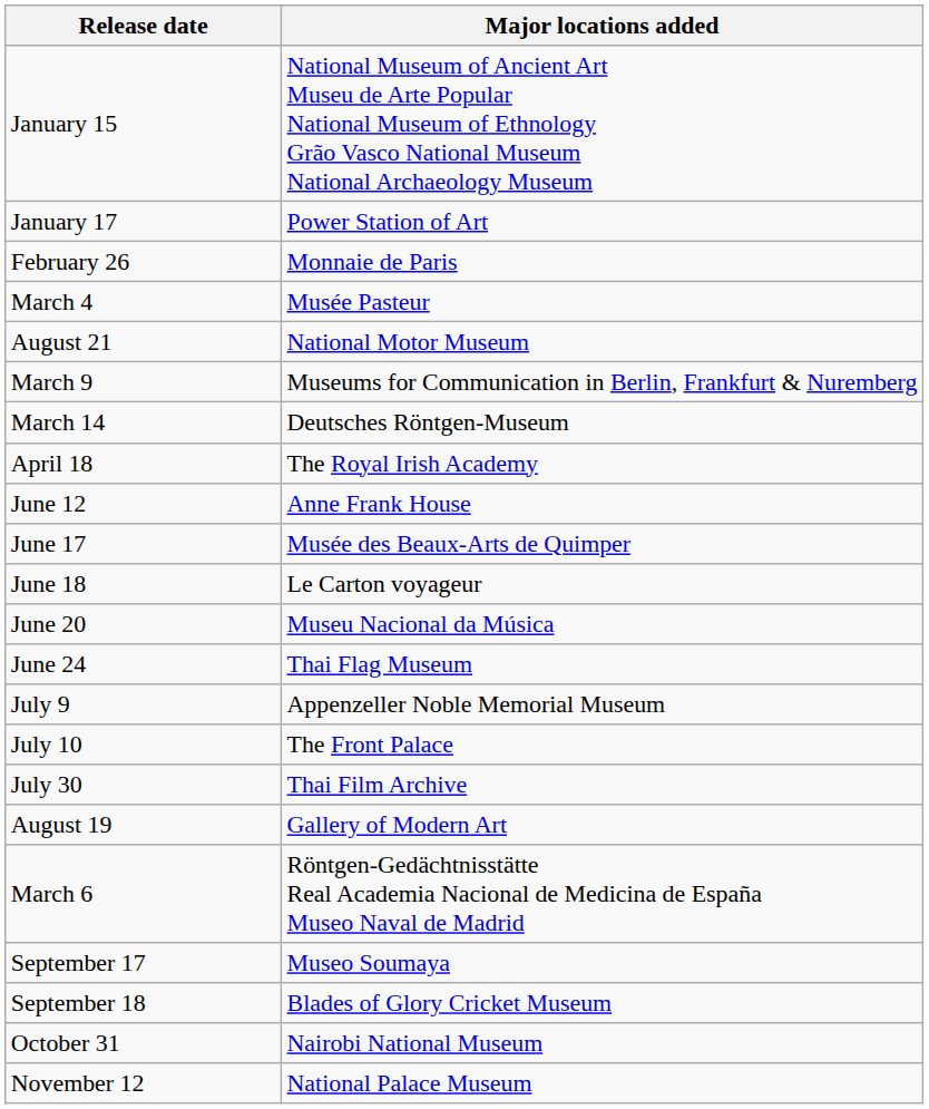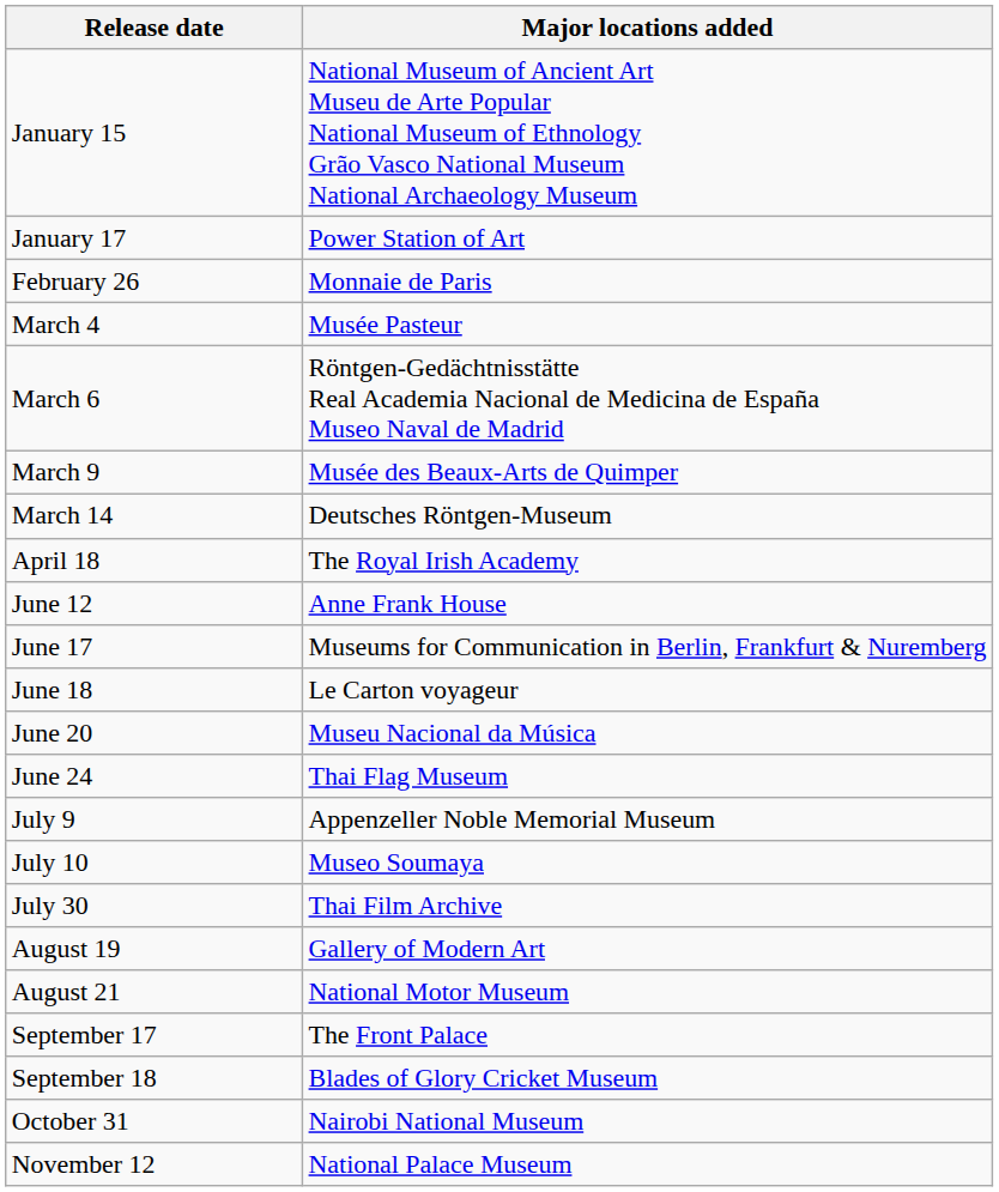rows swapped: March 6 <-> August 21
March 9 | Major locations added: Museums for Communication in Berlin, Frankfurt & Nuremberg -> Musée des Beaux-Arts de Quimper
June 17 | Major locations added: Musée des Beaux-Arts de Quimper -> Museums for Communication in Berlin, Frankfurt & Nuremberg
July 10 | Major locations added: The Front Palace -> Museo Soumaya
September 17 | Major locations added: Museo Soumaya -> The Front Palace
